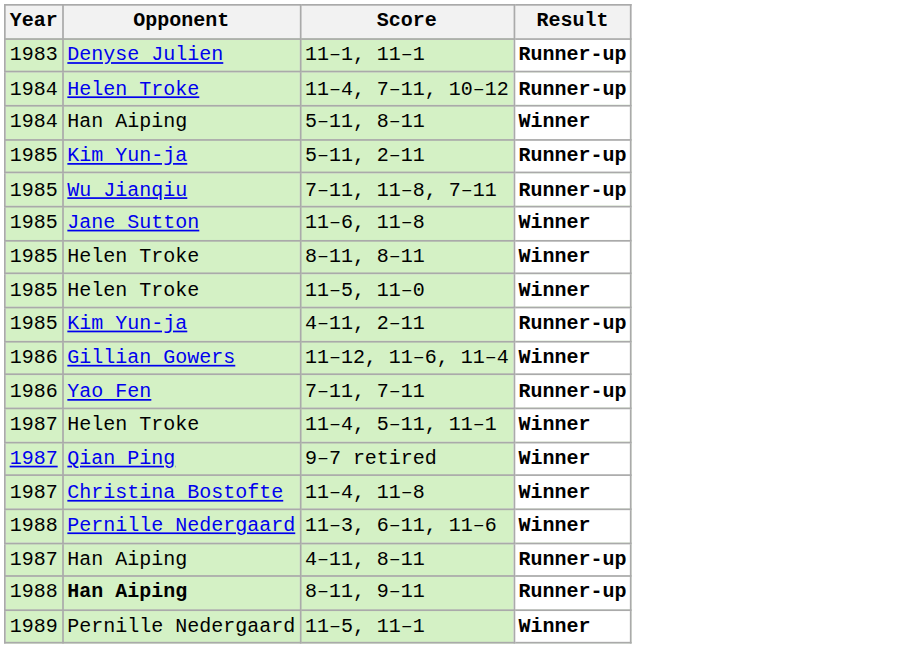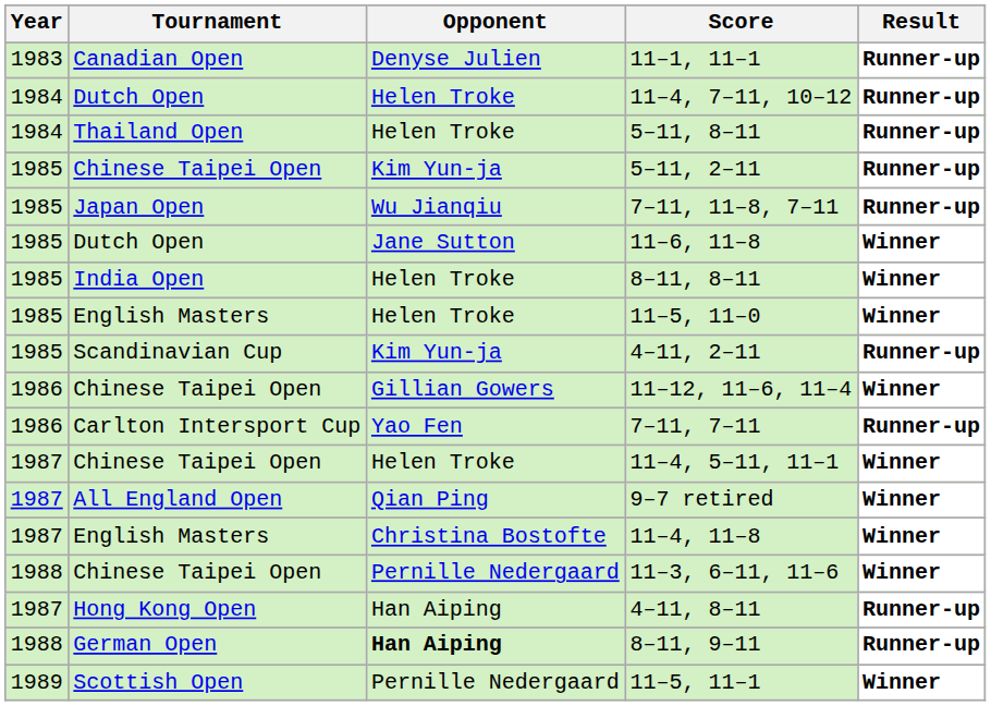+ column: Tournament | Canadian Open | Dutch Open | Thailand Open | Chinese Taipei Open | Japan Open | Dutch Open | India Open | English Masters | Scandinavian Cup | Chinese Taipei Open | Carlton Intersport Cup | Chinese Taipei Open | All England Open | English Masters | Chinese Taipei Open | Hong Kong Open | German Open | Scottish Open
5–11, 8–11 | Opponent: Han Aiping -> Helen Troke
5–11, 8–11 | Result: Winner -> Runner-up
